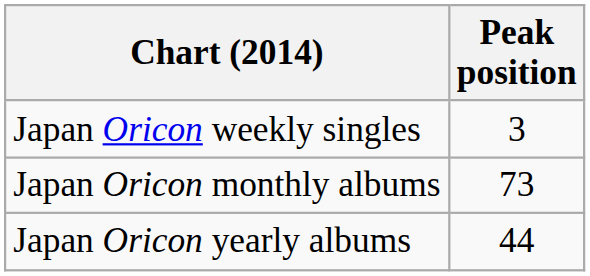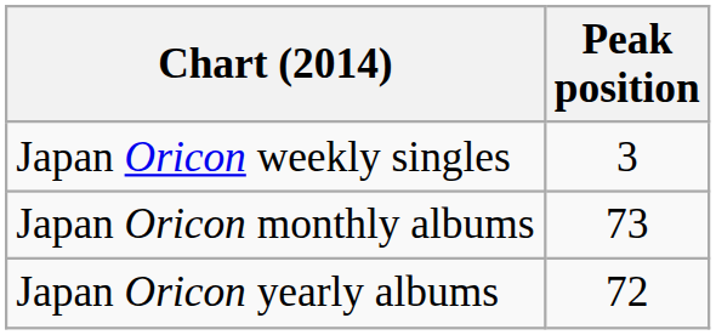Japan Oricon yearly albums | Peak position: 44 -> 72
